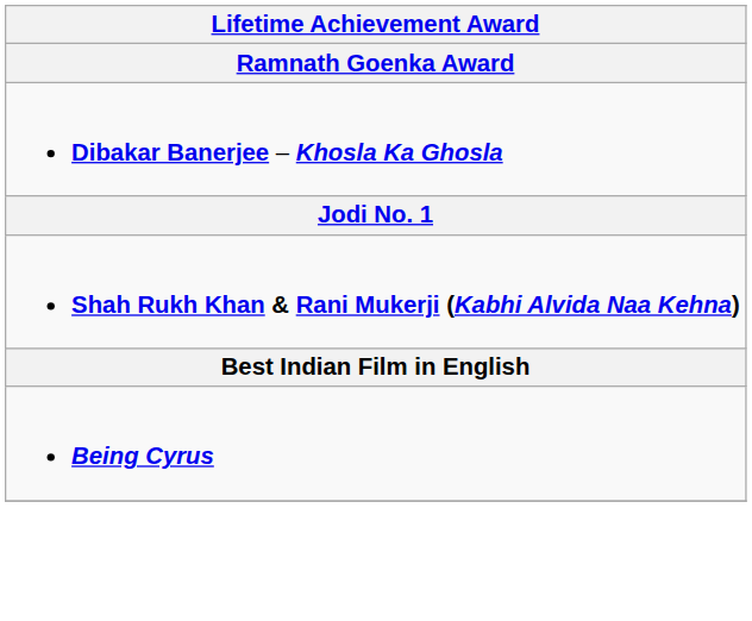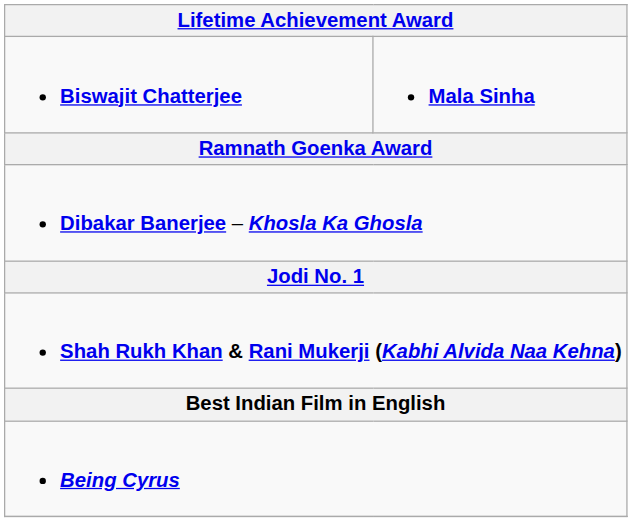+ row: Biswajit Chatterjee | Mala Sinha
